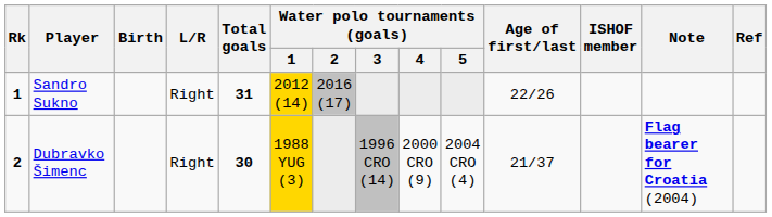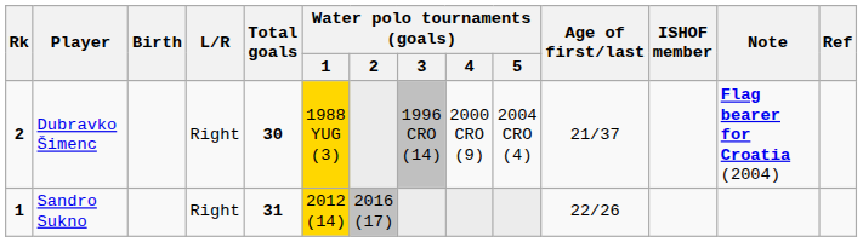rows swapped: Sandro Sukno <-> Dubravko Šimenc
